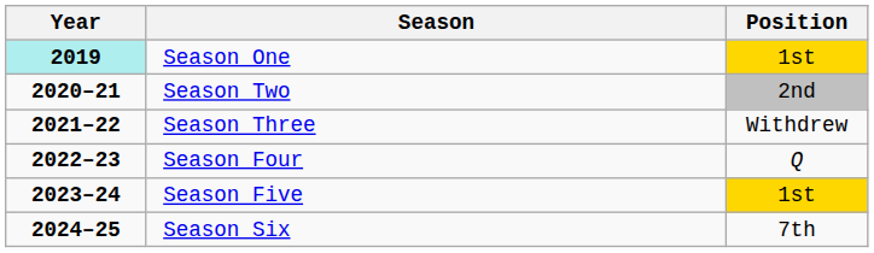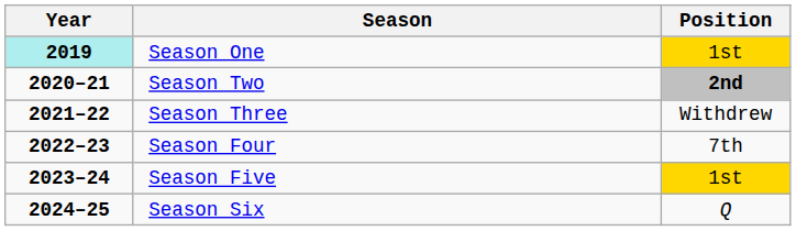Season Two | Position: normal -> bold
Season Four | Position: Q -> 7th
Season Six | Position: 7th -> Q
